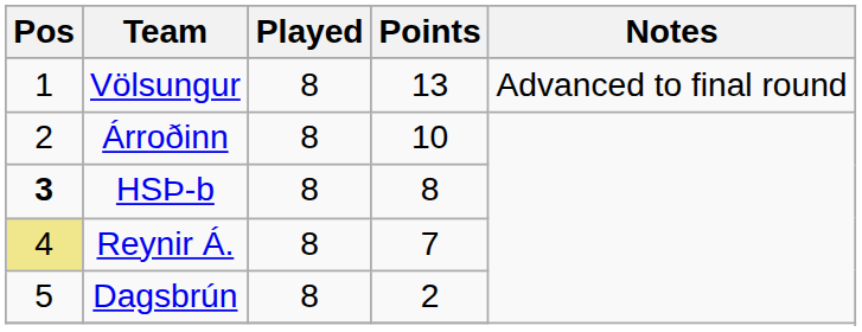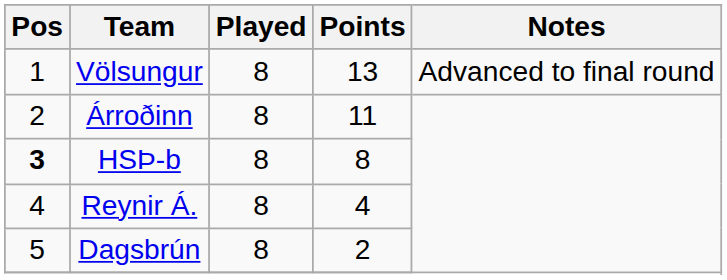Árroðinn | Points: 10 -> 11
Reynir Á. | Pos: khaki background -> no background
Reynir Á. | Points: 7 -> 4
